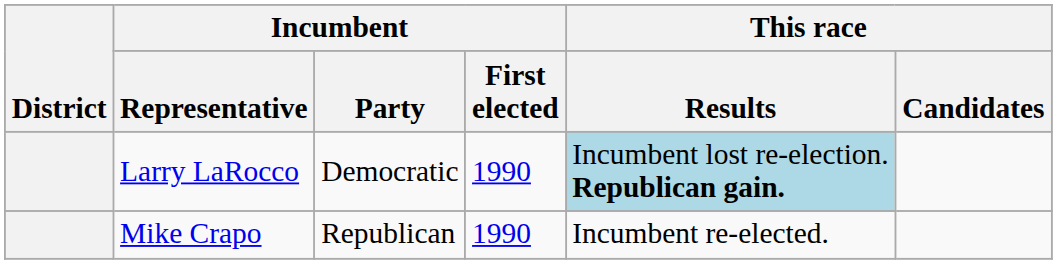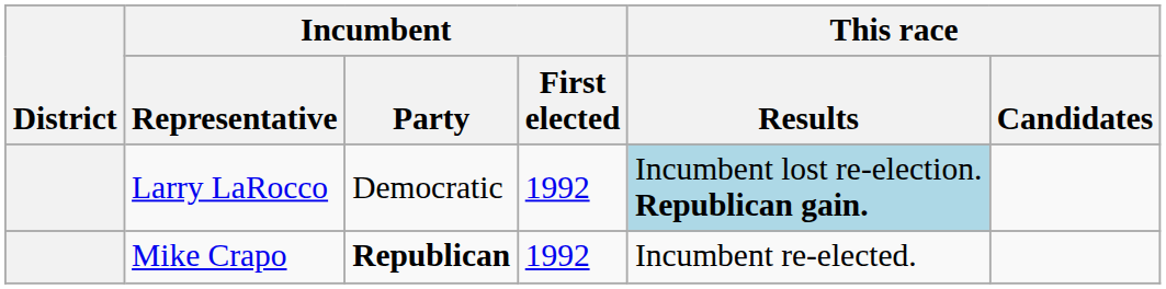Larry LaRocco | Incumbent / First elected: 1990 -> 1992
Mike Crapo | Incumbent / Party: normal -> bold
Mike Crapo | Incumbent / First elected: 1990 -> 1992
